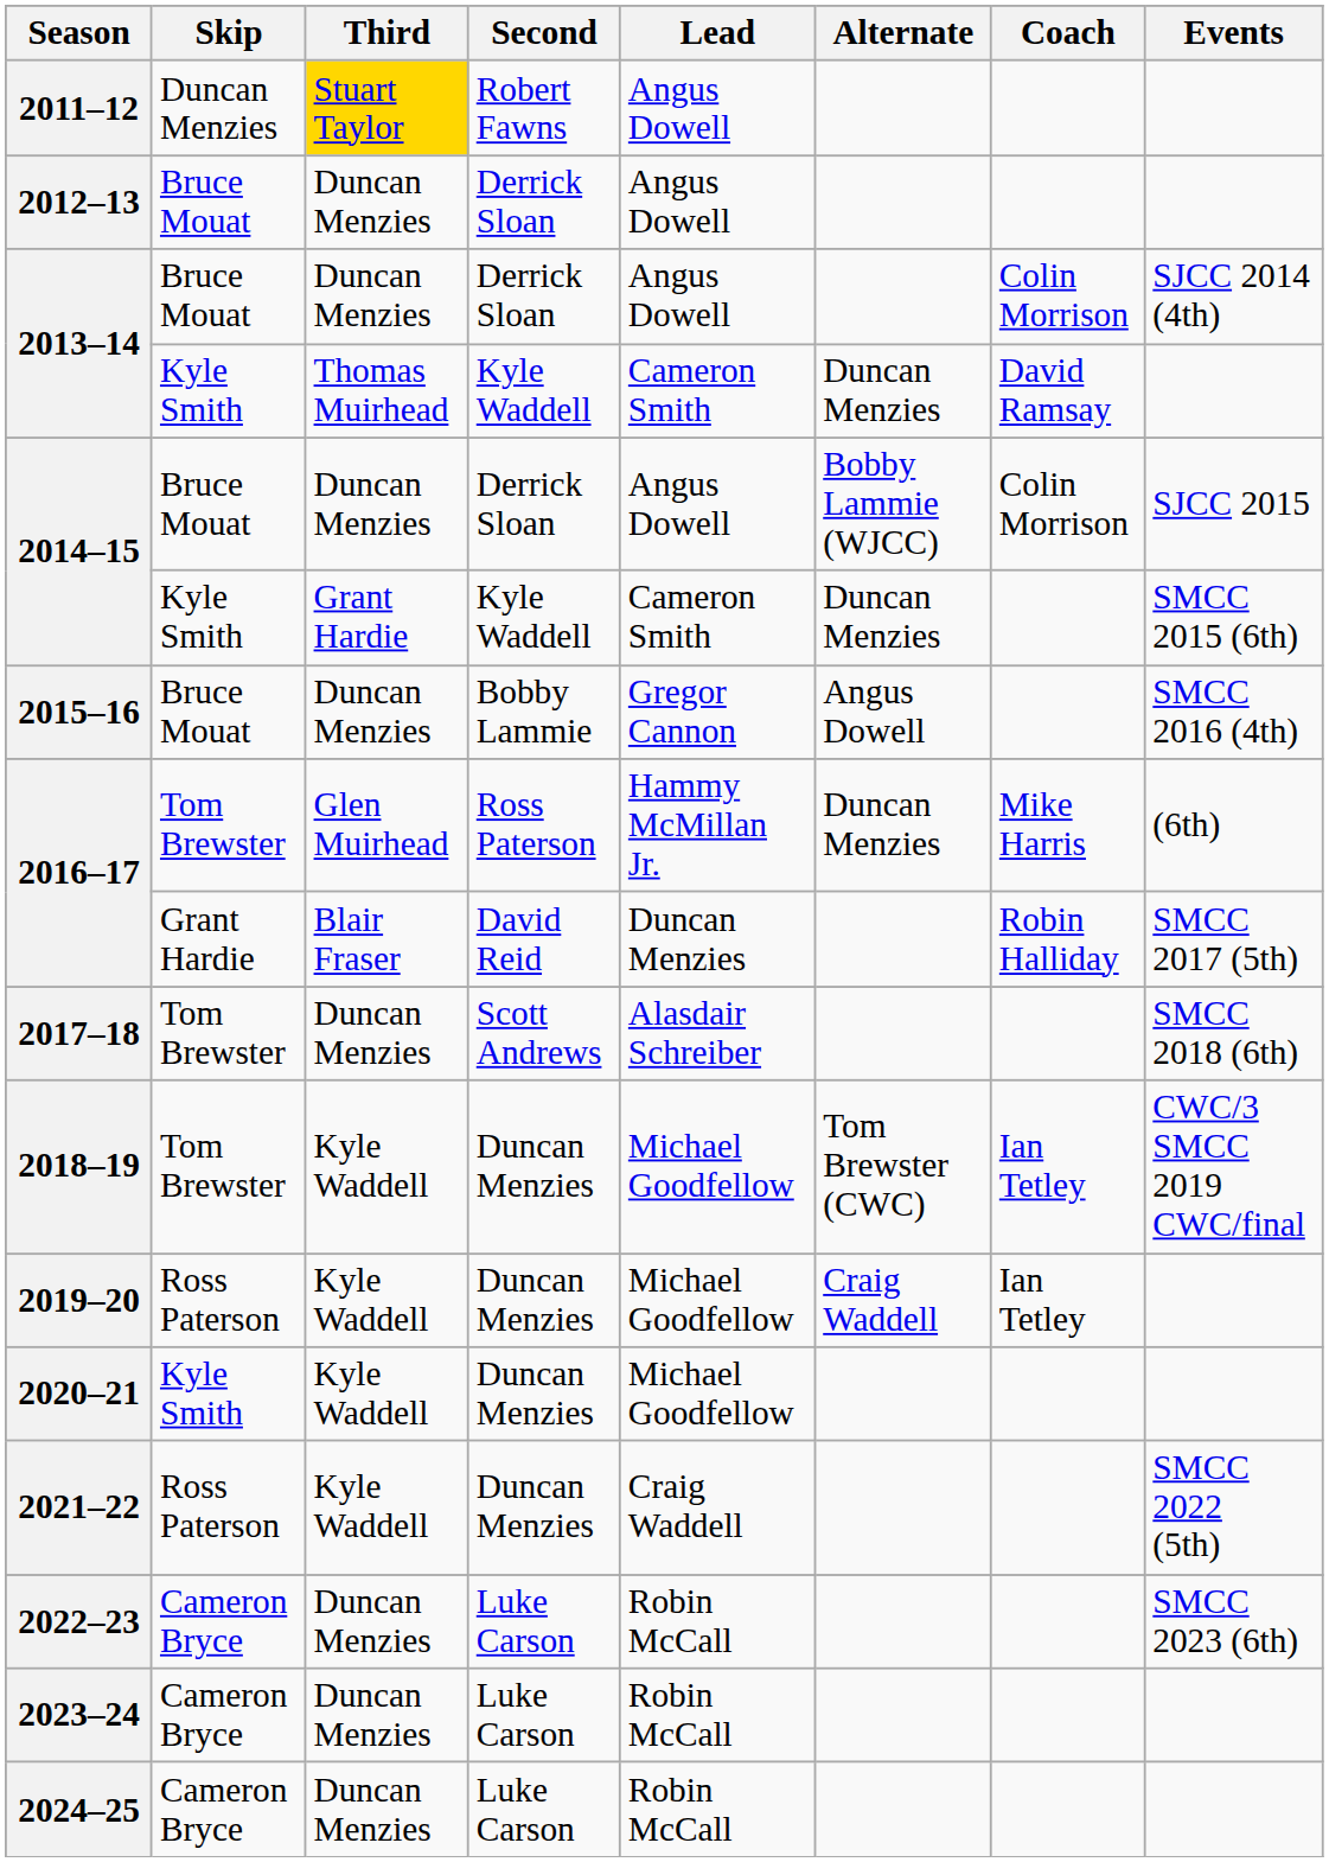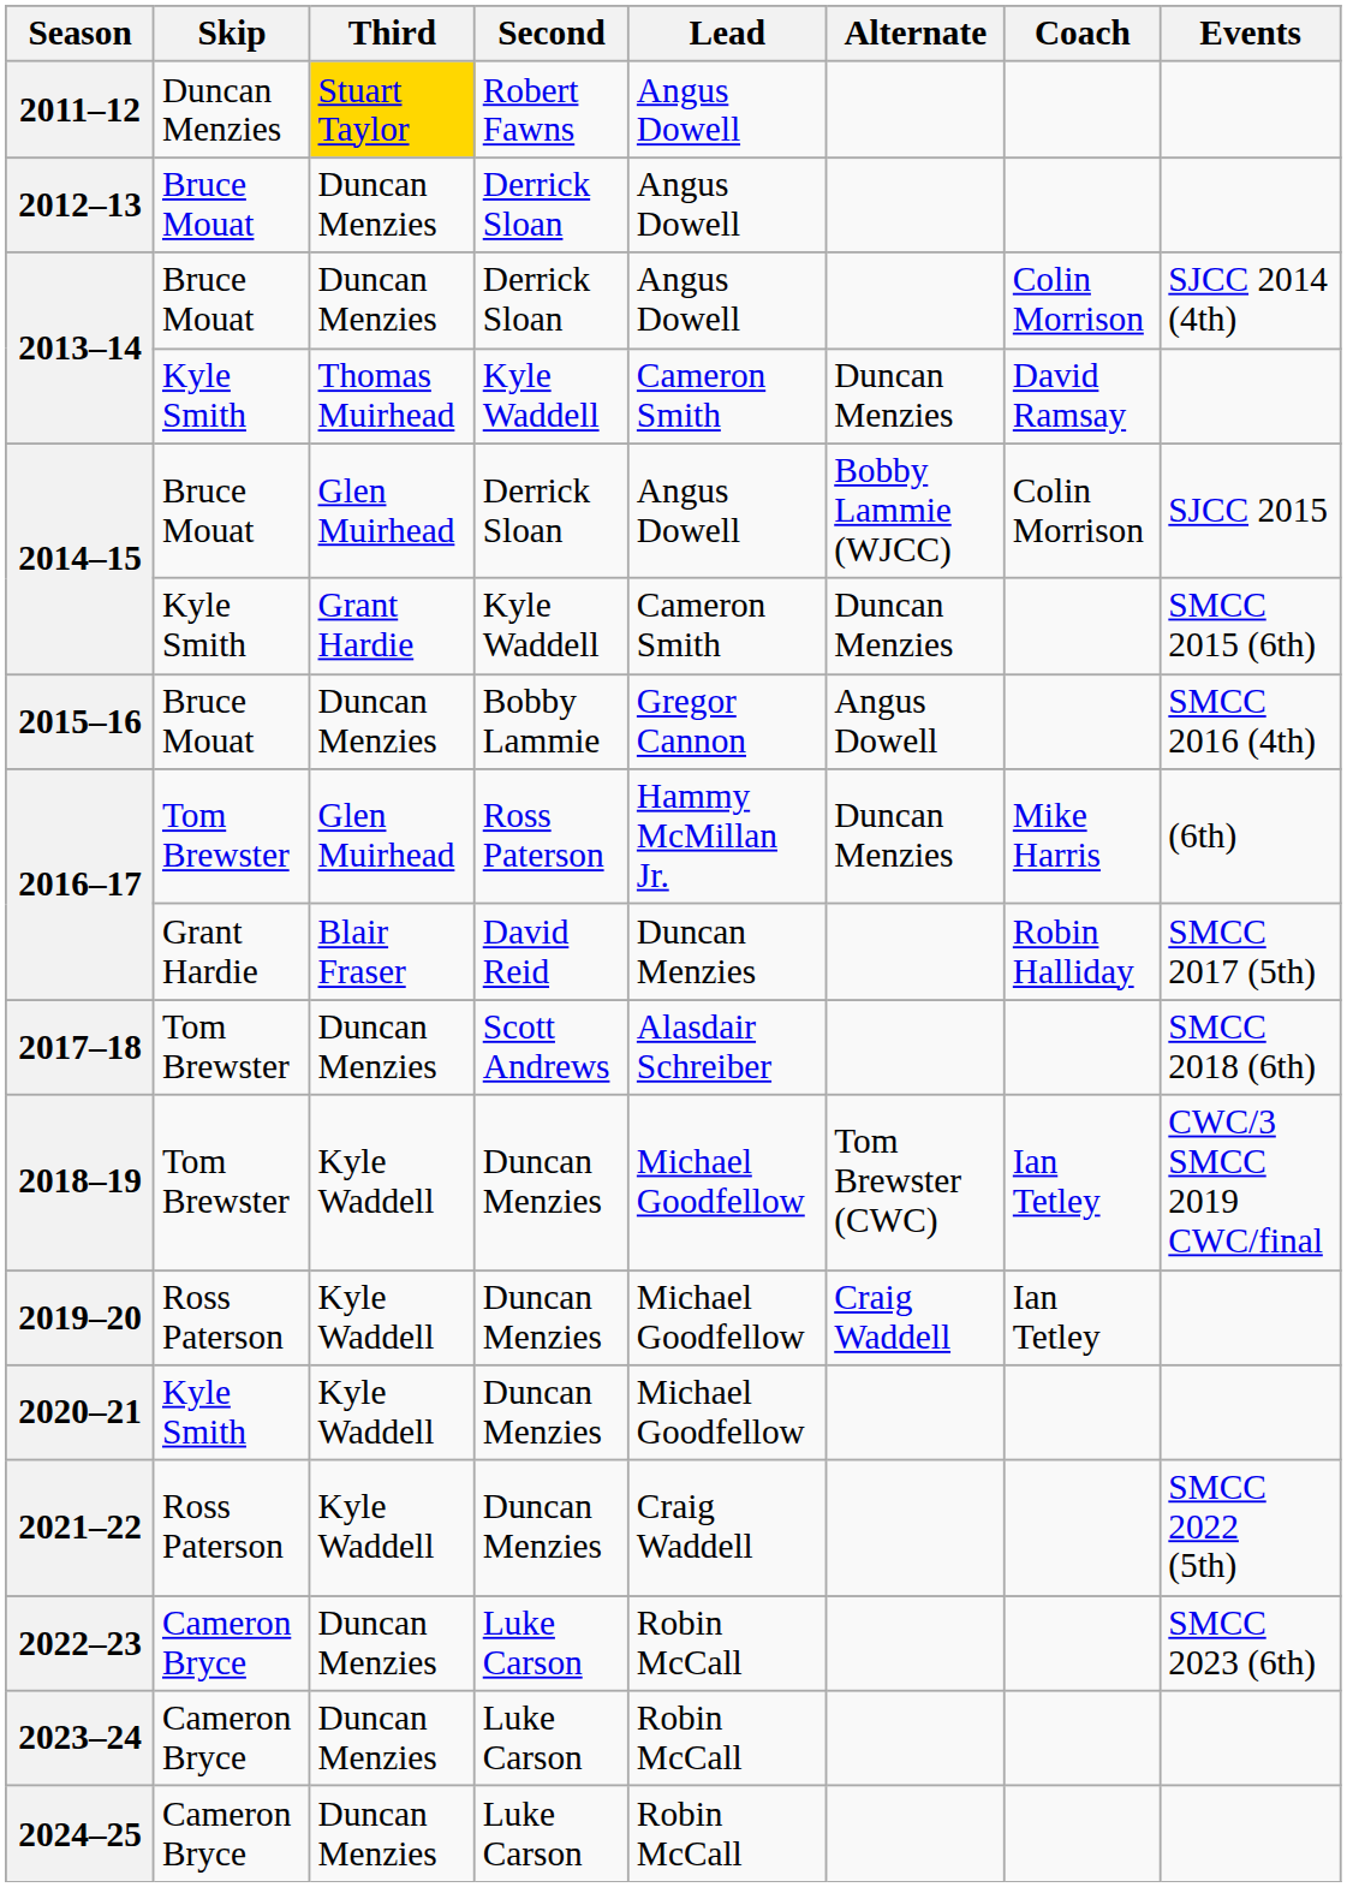2014–15 / Derrick Sloan | Third: Duncan Menzies -> Glen Muirhead
